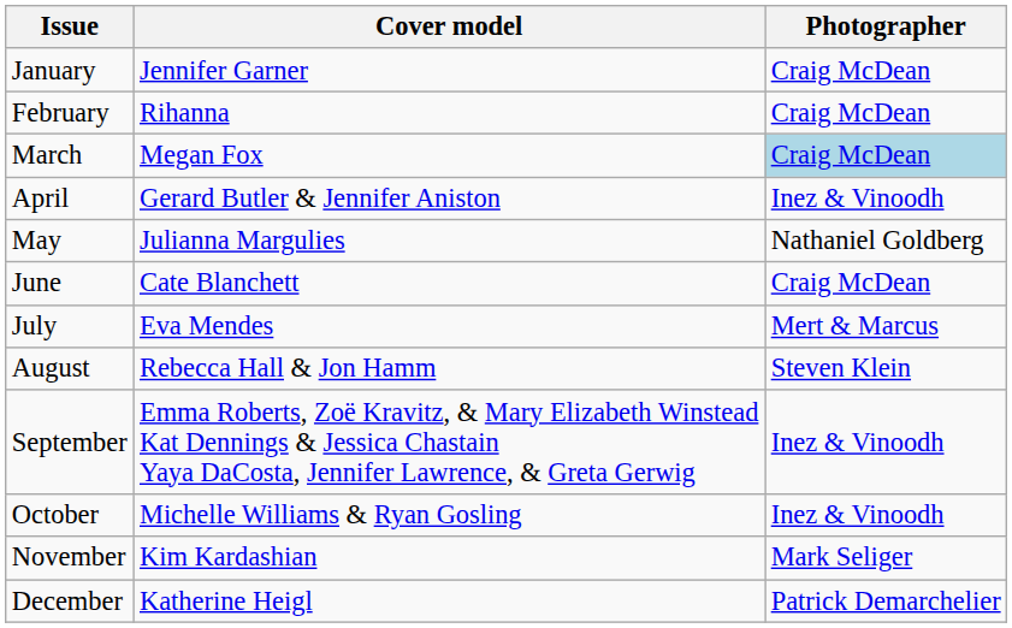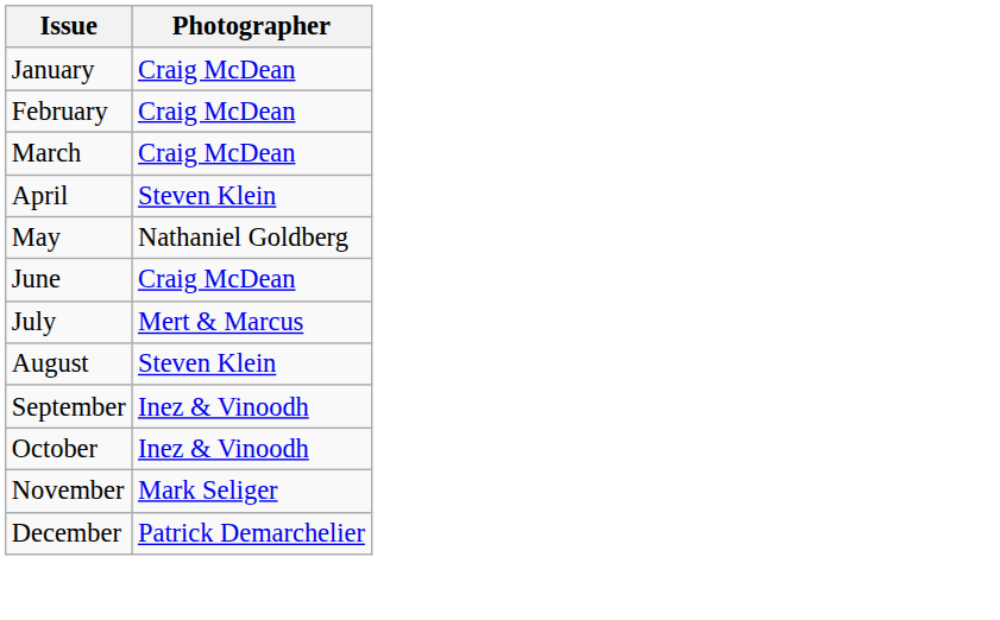- column: Cover model | Jennifer Garner | Rihanna | Megan Fox | Gerard Butler & Jennifer Aniston | Julianna Margulies | Cate Blanchett | Eva Mendes | Rebecca Hall & Jon Hamm | Emma Roberts, Zoë Kravitz, & Mary Elizabeth Winstead Kat Dennings & Jessica Chastain Yaya DaCosta, Jennifer Lawrence, & Greta Gerwig | Michelle Williams & Ryan Gosling | Kim Kardashian | Katherine Heigl
March | Photographer: lightblue background -> no background
April | Photographer: Inez & Vinoodh -> Steven Klein
